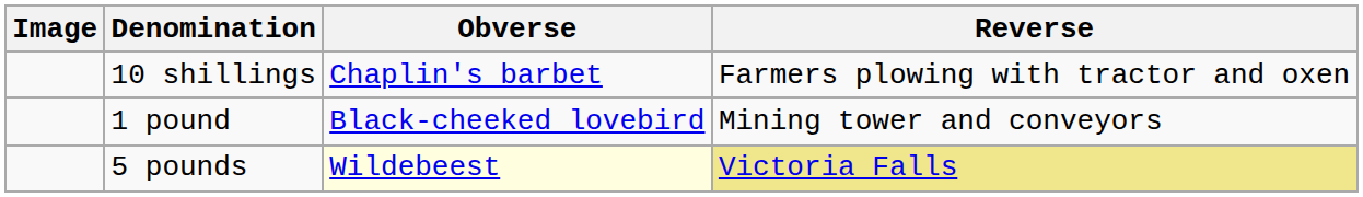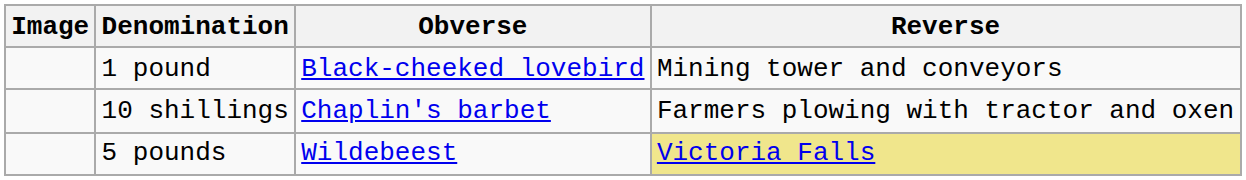rows swapped: 10 shillings <-> 1 pound
5 pounds | Obverse: lightyellow background -> no background
